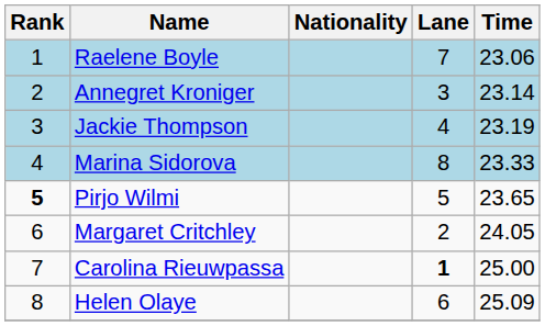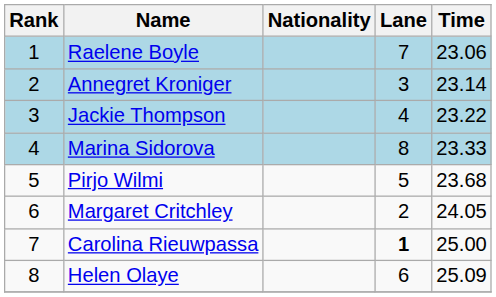Jackie Thompson | Time: 23.19 -> 23.22
Pirjo Wilmi | Rank: bold -> normal
Pirjo Wilmi | Time: 23.65 -> 23.68
